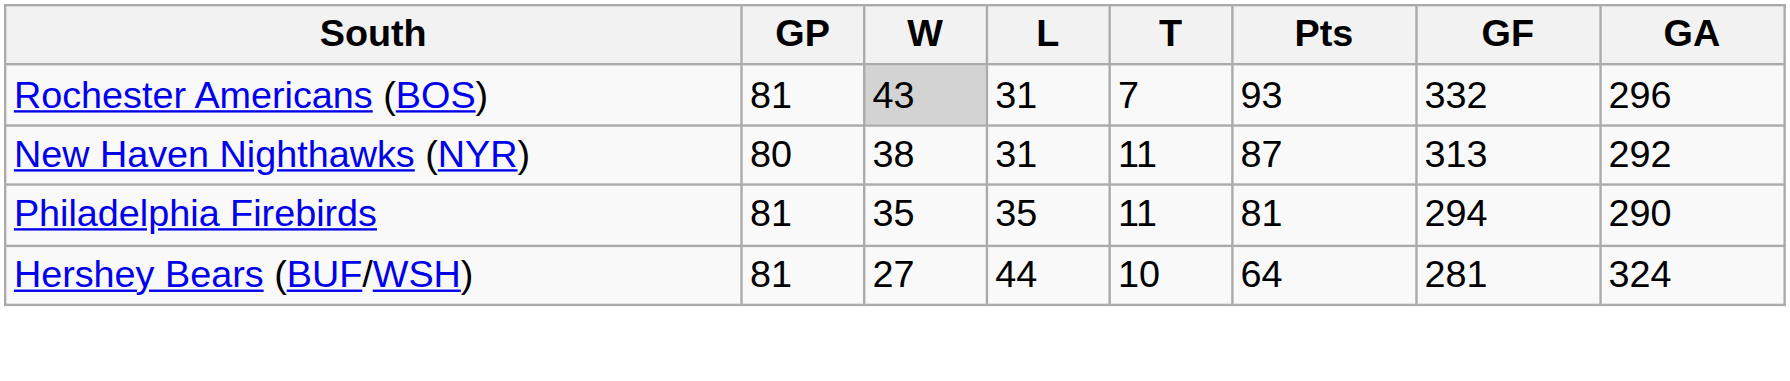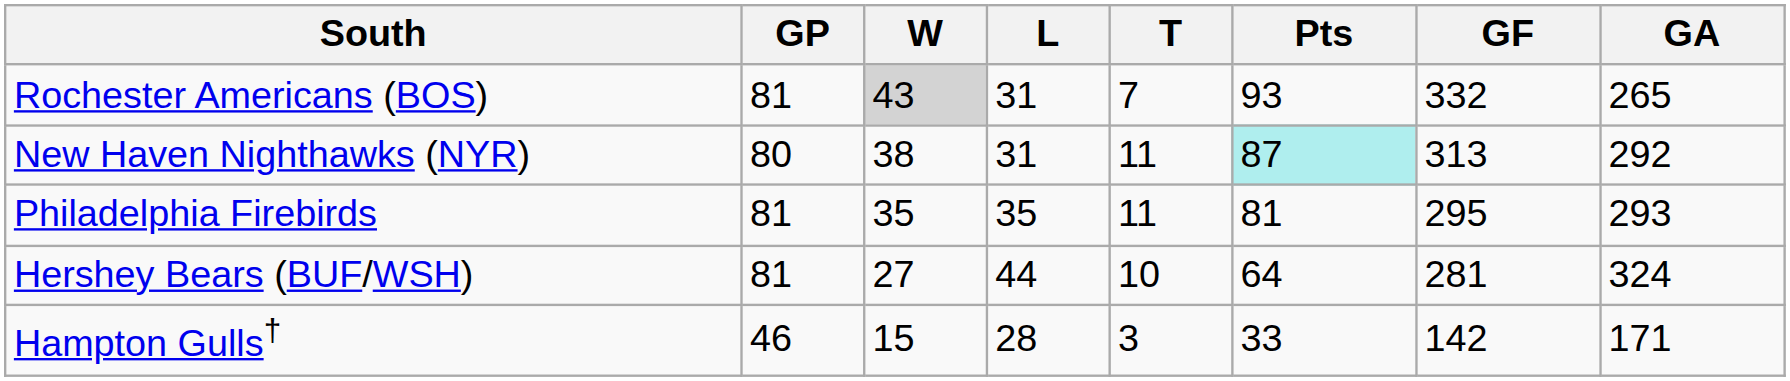Rochester Americans (BOS) | GA: 296 -> 265
New Haven Nighthawks (NYR) | Pts: no background -> paleturquoise background
Philadelphia Firebirds | GF: 294 -> 295
Philadelphia Firebirds | GA: 290 -> 293
+ row: Hampton Gulls† | 46 | 15 | 28 | 3 | 33 | 142 | 171
